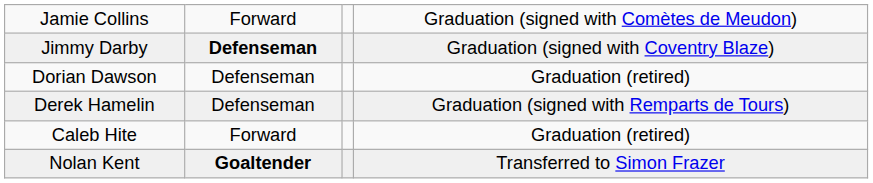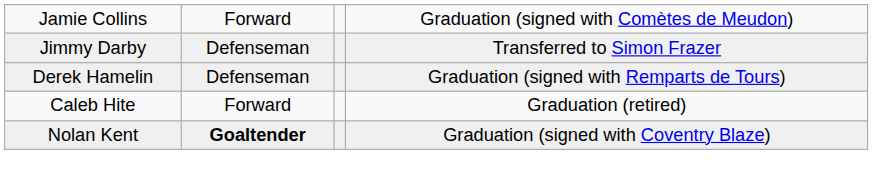Jimmy Darby | column 2: bold -> normal
Jimmy Darby | column 4: Graduation (signed with Coventry Blaze) -> Transferred to Simon Frazer
- row: Dorian Dawson | Defenseman | Graduation (retired)
Nolan Kent | column 4: Transferred to Simon Frazer -> Graduation (signed with Coventry Blaze)
